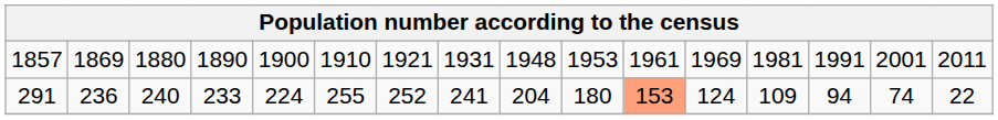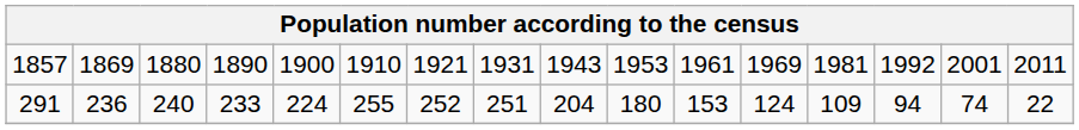1857 | column 9: 1948 -> 1943
1857 | column 14: 1991 -> 1992
291 | column 8: 241 -> 251
291 | column 11: lightsalmon background -> no background
